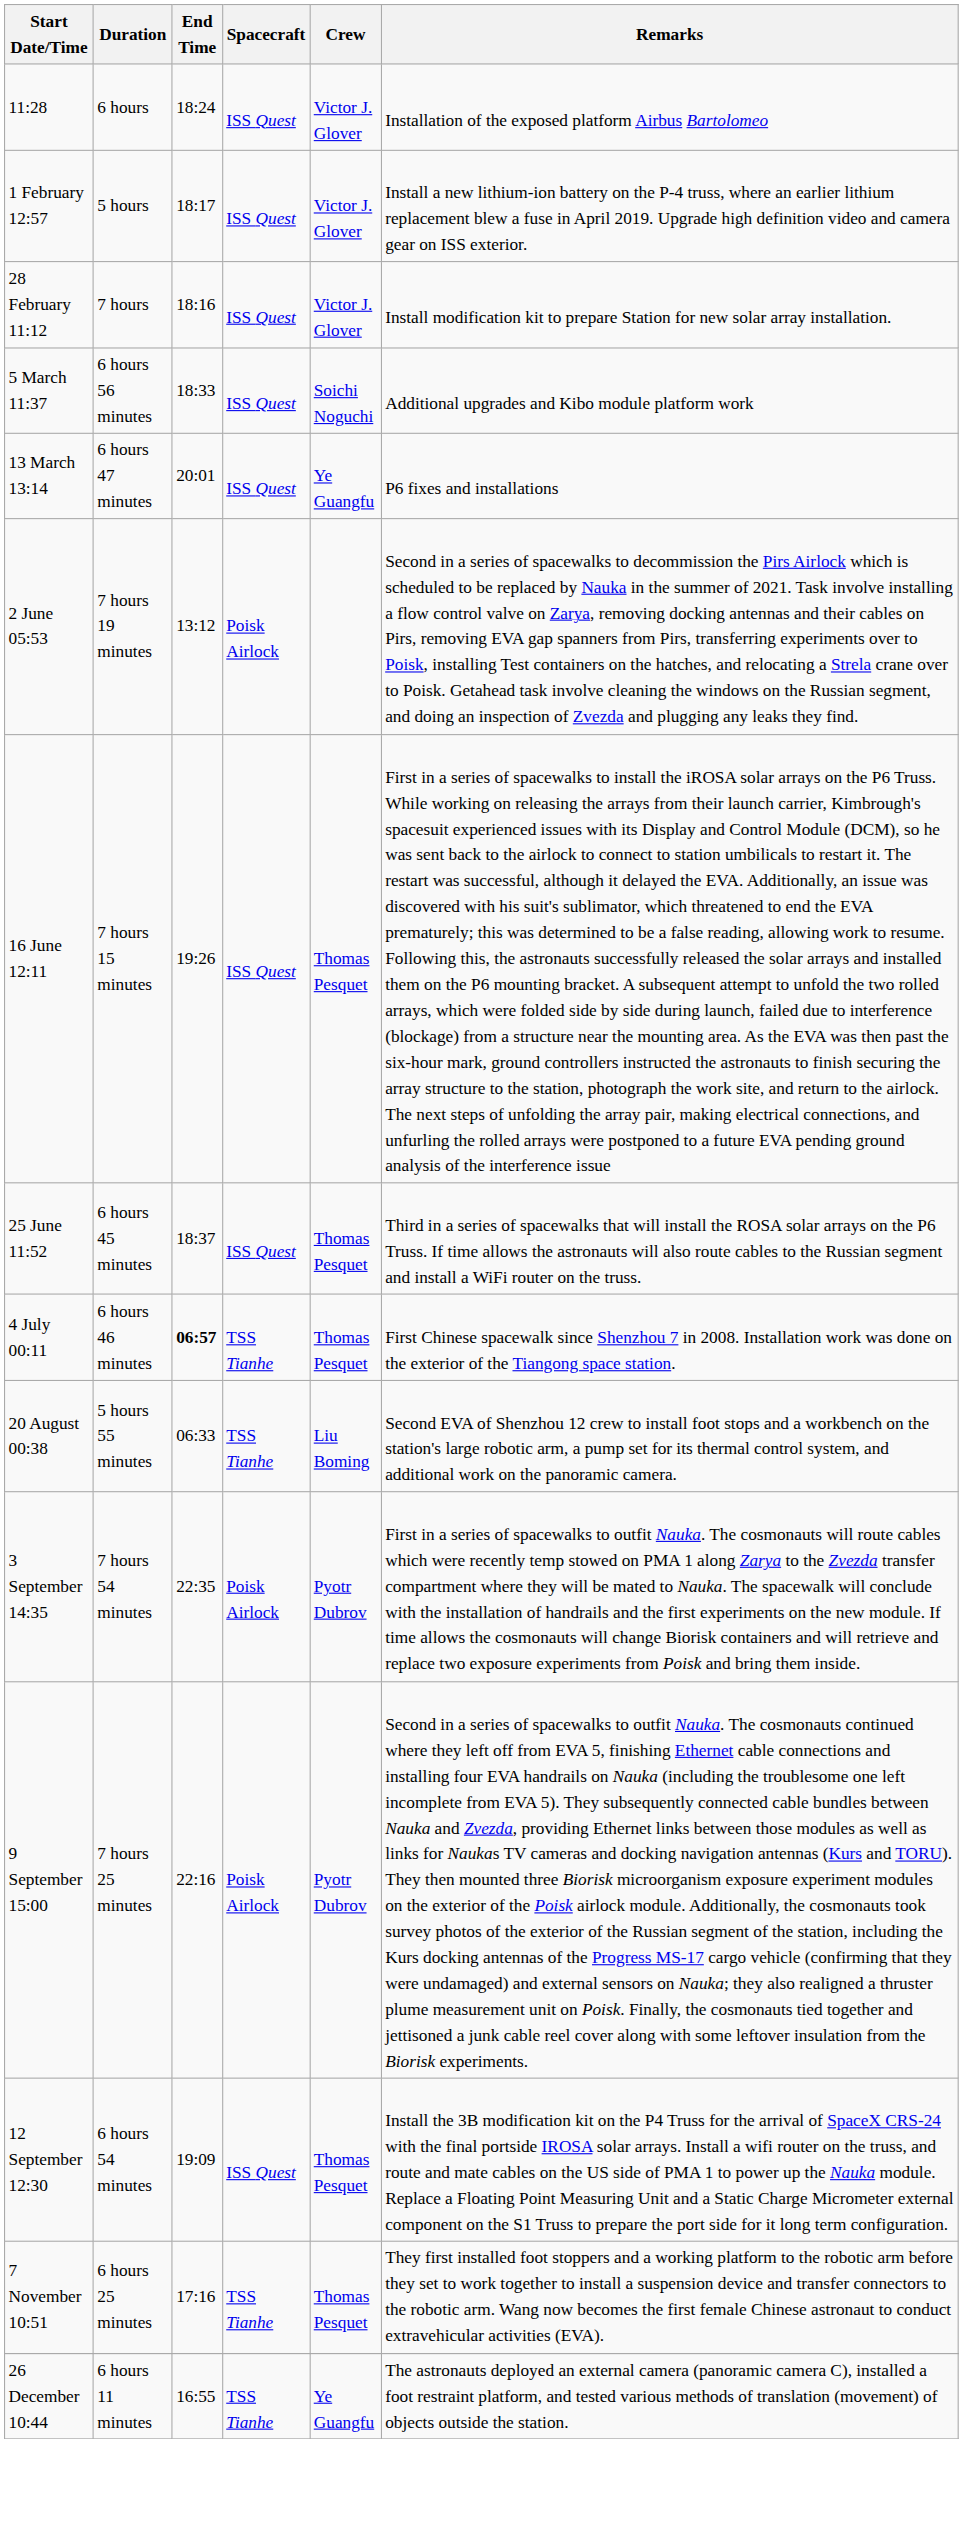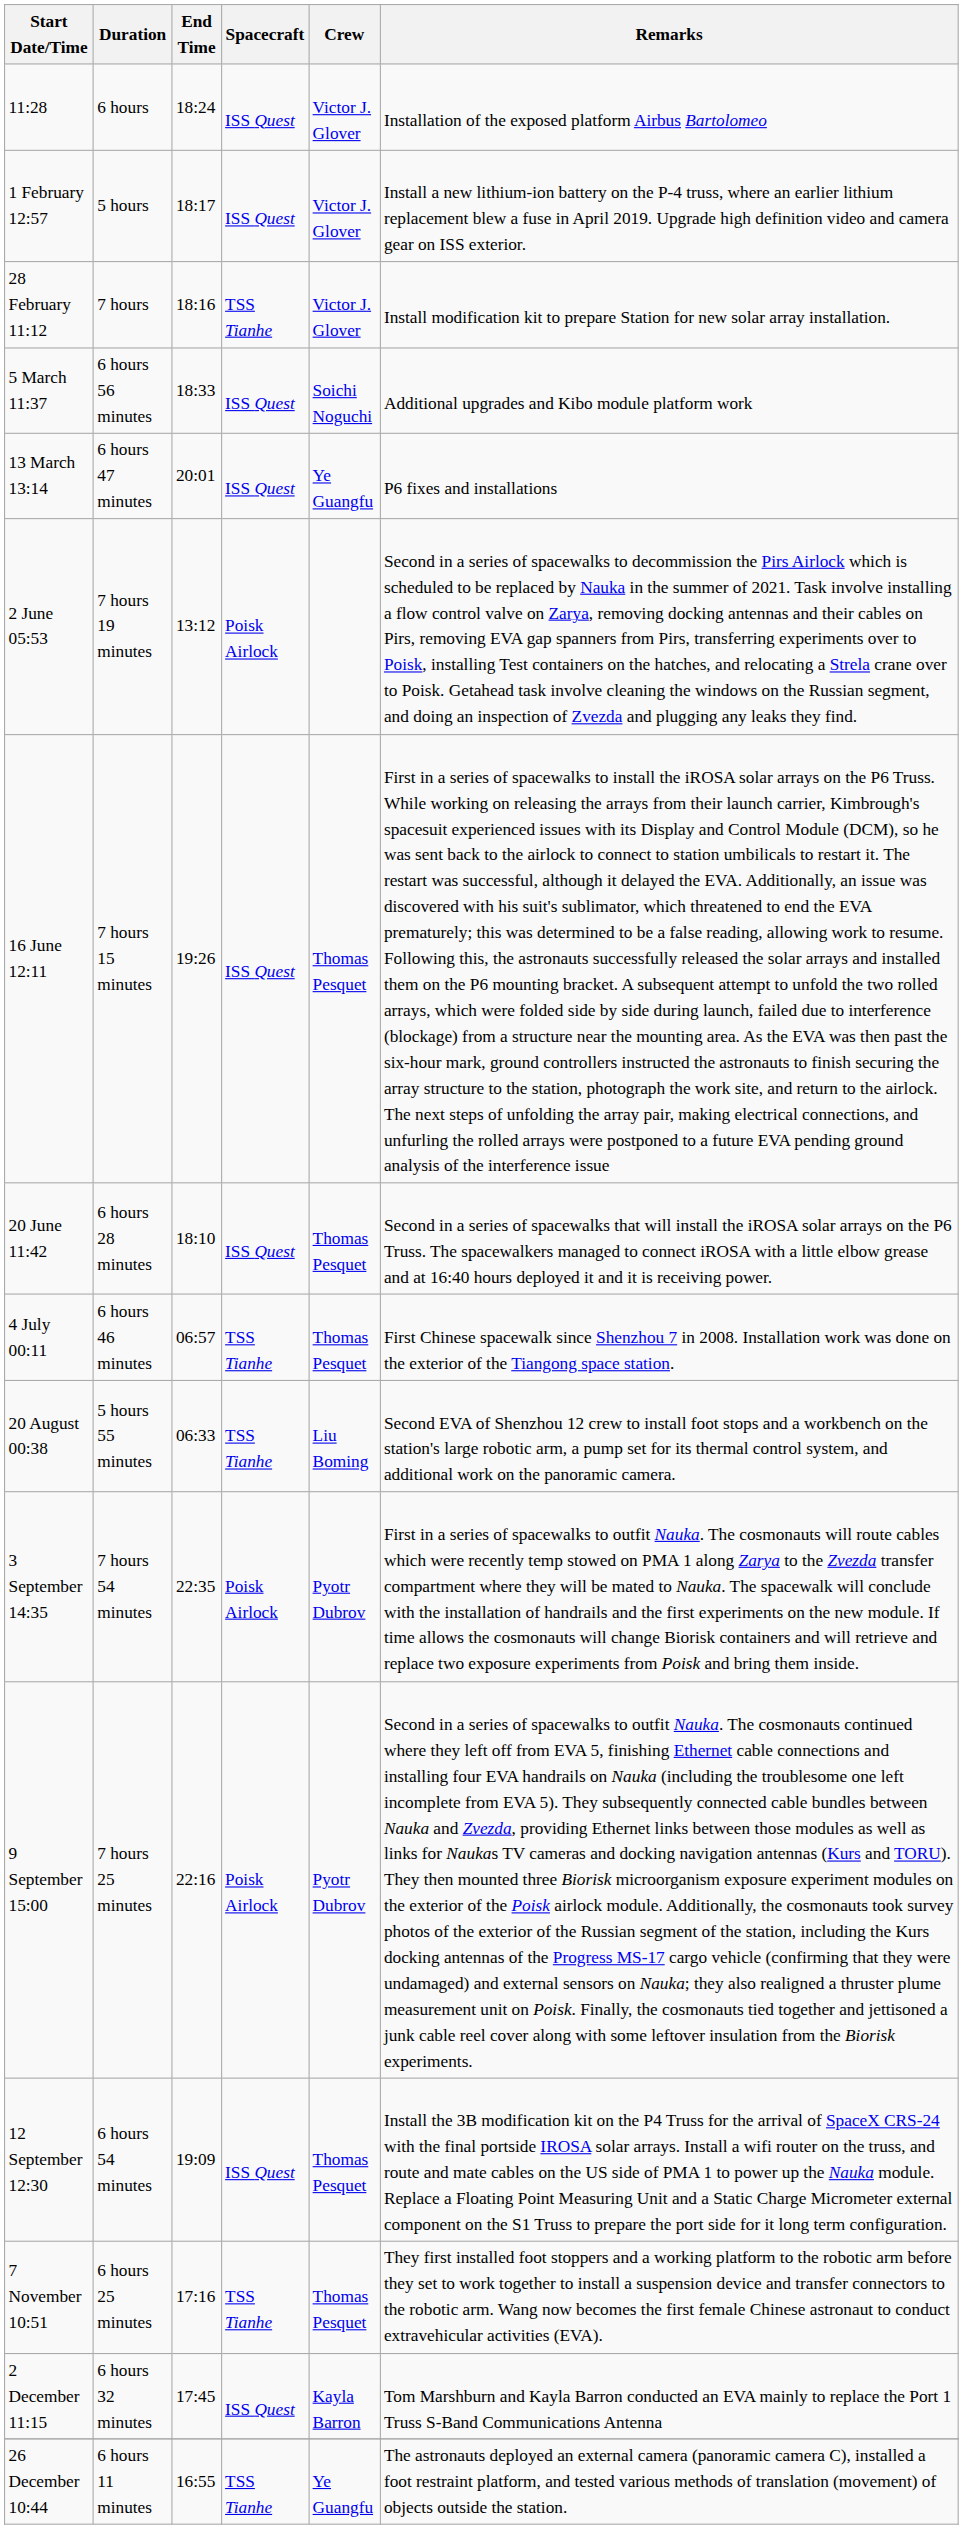28 February 11:12 | Spacecraft: ISS Quest -> TSS Tianhe
+ row: 20 June 11:42 | 6 hours 28 minutes | 18:10 | ISS Quest | Thomas Pesquet | Second in a series of spacewalks that will install the iROSA solar arrays on the P6 Truss. The spacewalkers managed to connect iROSA with a little elbow grease and at 16:40 hours deployed it and it is receiving power.
- row: 25 June 11:52 | 6 hours 45 minutes | 18:37 | ISS Quest | Thomas Pesquet | Third in a series of spacewalks that will install the ROSA solar arrays on the P6 Truss. If time allows the astronauts will also route cables to the Russian segment and install a WiFi router on the truss.
4 July 00:11 | End Time: bold -> normal
+ row: 2 December 11:15 | 6 hours 32 minutes | 17:45 | ISS Quest | Kayla Barron | Tom Marshburn and Kayla Barron conducted an EVA mainly to replace the Port 1 Truss S-Band Communications Antenna
